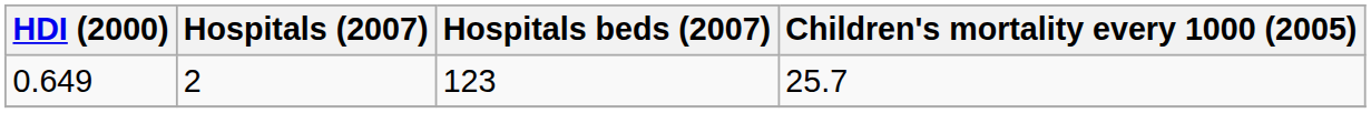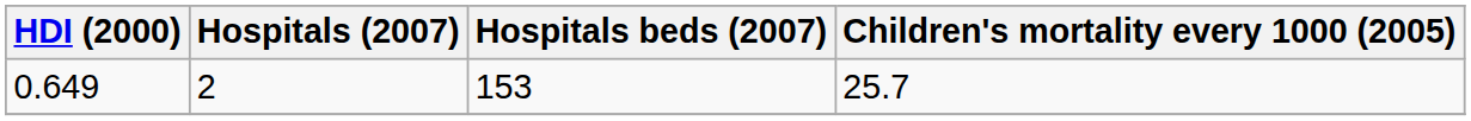0.649 | Hospitals beds (2007): 123 -> 153
